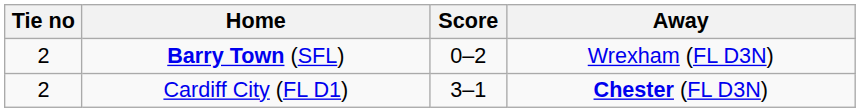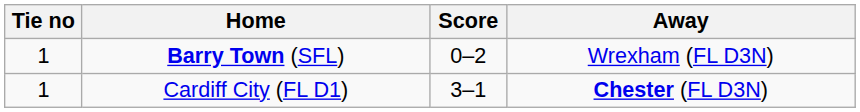Barry Town (SFL) | Tie no: 2 -> 1
Cardiff City (FL D1) | Tie no: 2 -> 1
